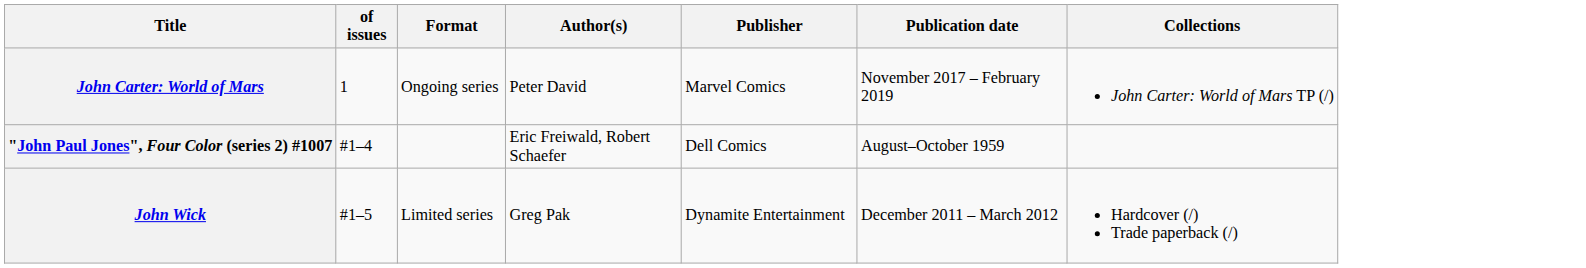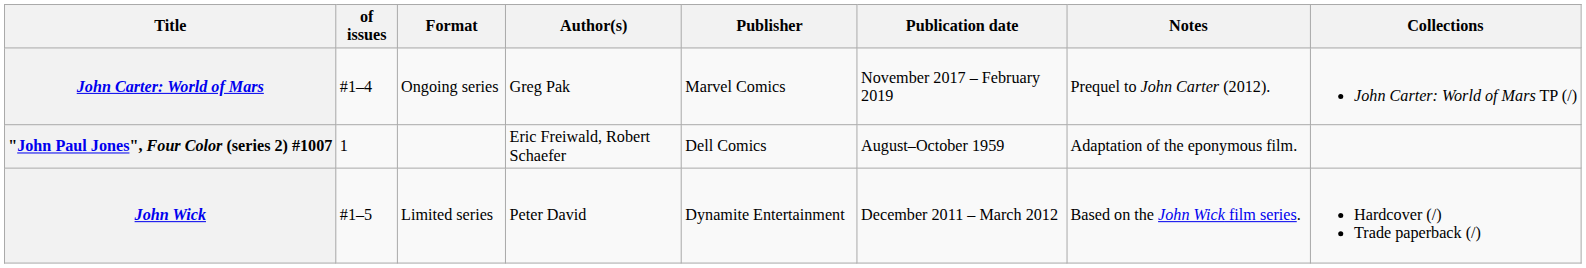+ column: Notes | Prequel to John Carter (2012). | Adaptation of the eponymous film. | Based on the John Wick film series.
John Carter: World of Mars | of issues: 1 -> #1–4
John Carter: World of Mars | Author(s): Peter David -> Greg Pak
"John Paul Jones", Four Color (series 2) #1007 | of issues: #1–4 -> 1
John Wick | Author(s): Greg Pak -> Peter David
